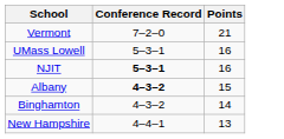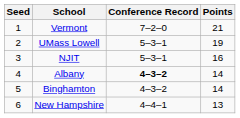+ column: Seed | 1 | 2 | 3 | 4 | 5 | 6
UMass Lowell | Points: 16 -> 19
NJIT | Conference Record: bold -> normal
Albany | Points: 15 -> 14
